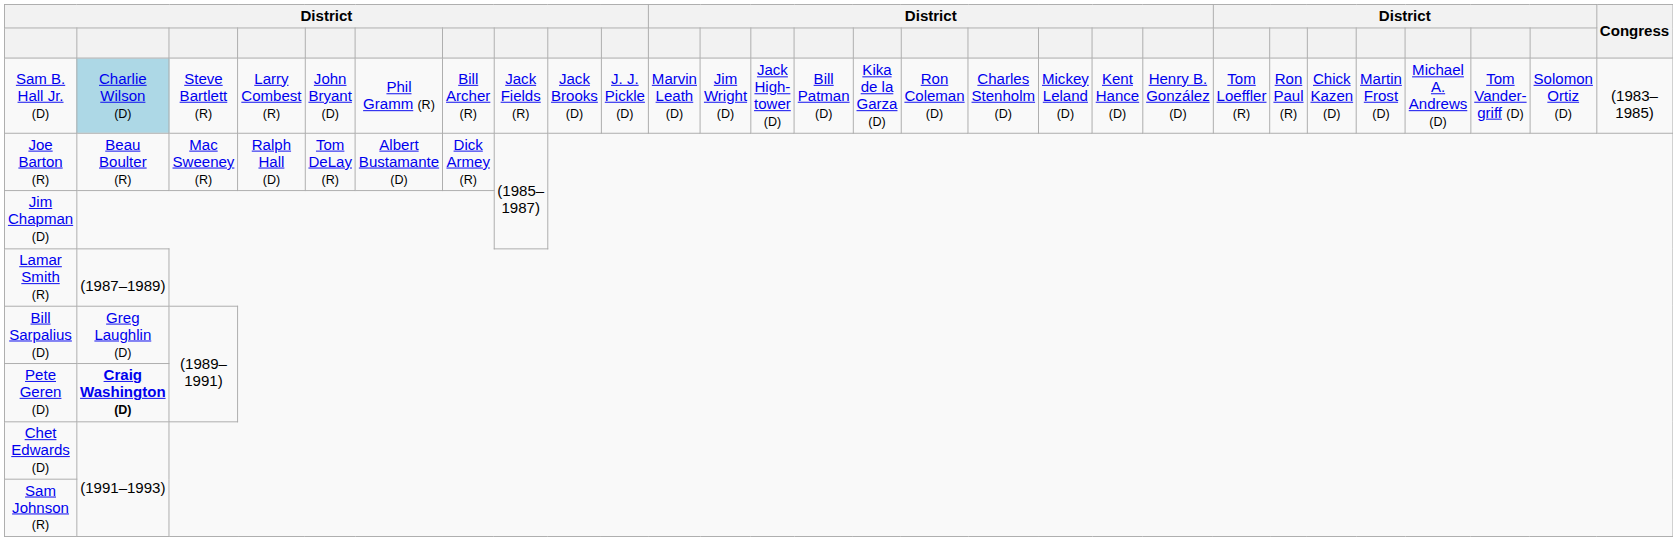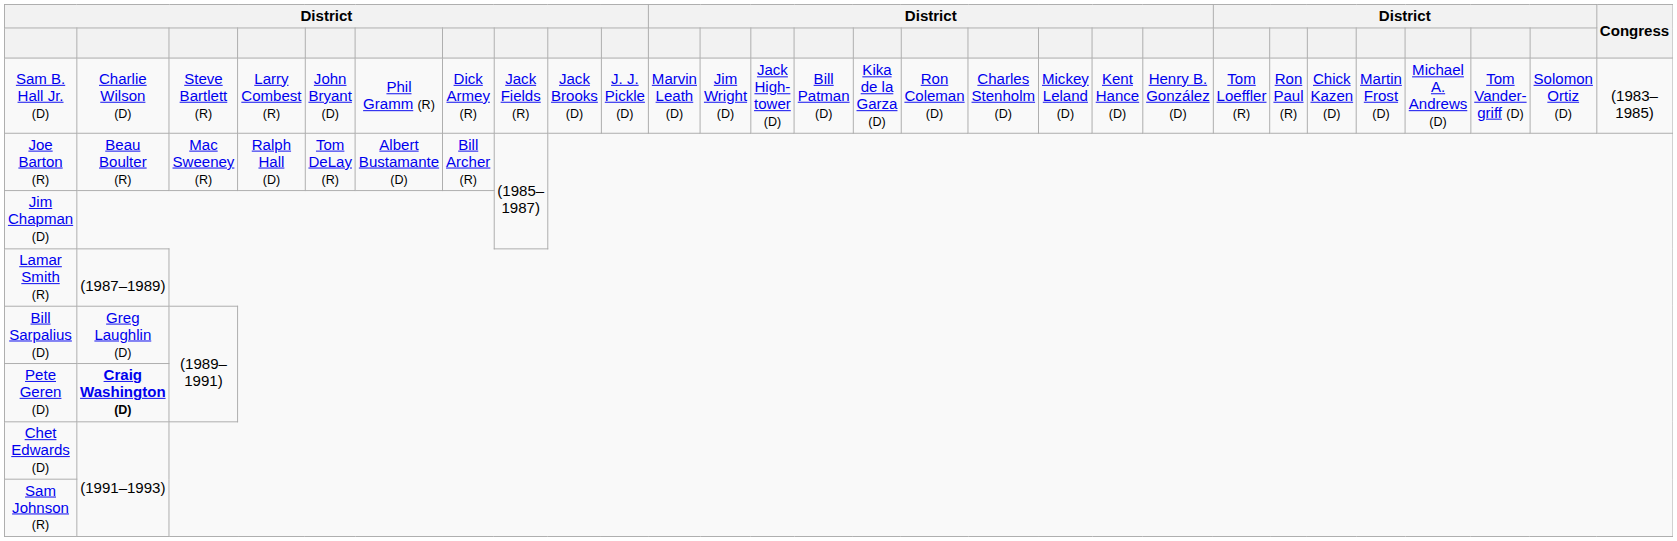Sam B. Hall Jr. (D) | column 2: lightblue background -> no background
Sam B. Hall Jr. (D) | column 7: Bill Archer (R) -> Dick Armey (R)
Joe Barton (R) | column 7: Dick Armey (R) -> Bill Archer (R)
